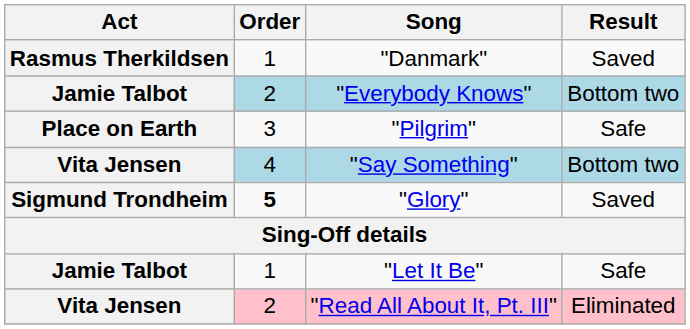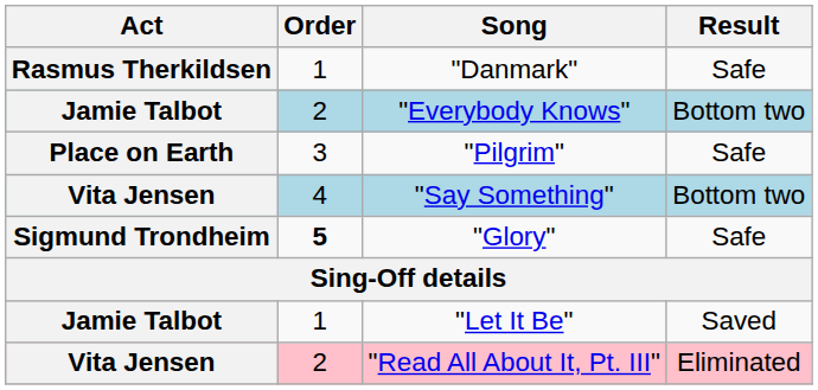"Danmark" | Result: Saved -> Safe
"Glory" | Result: Saved -> Safe
"Let It Be" | Result: Safe -> Saved
